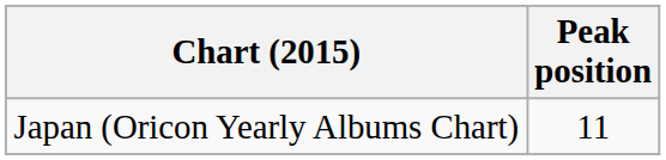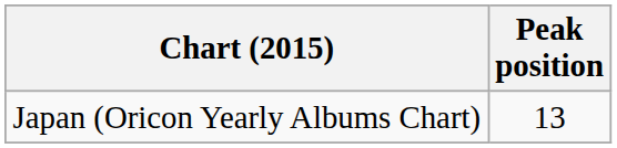Japan (Oricon Yearly Albums Chart) | Peak position: 11 -> 13
